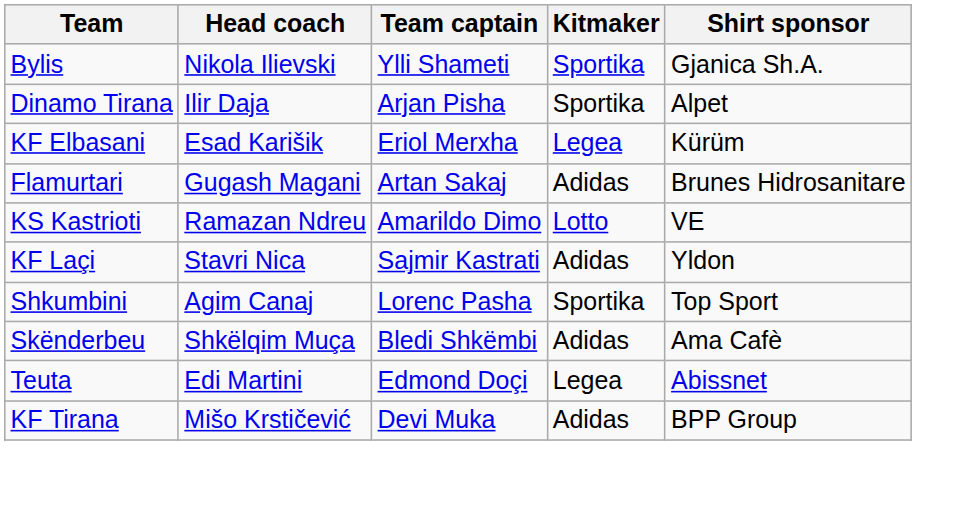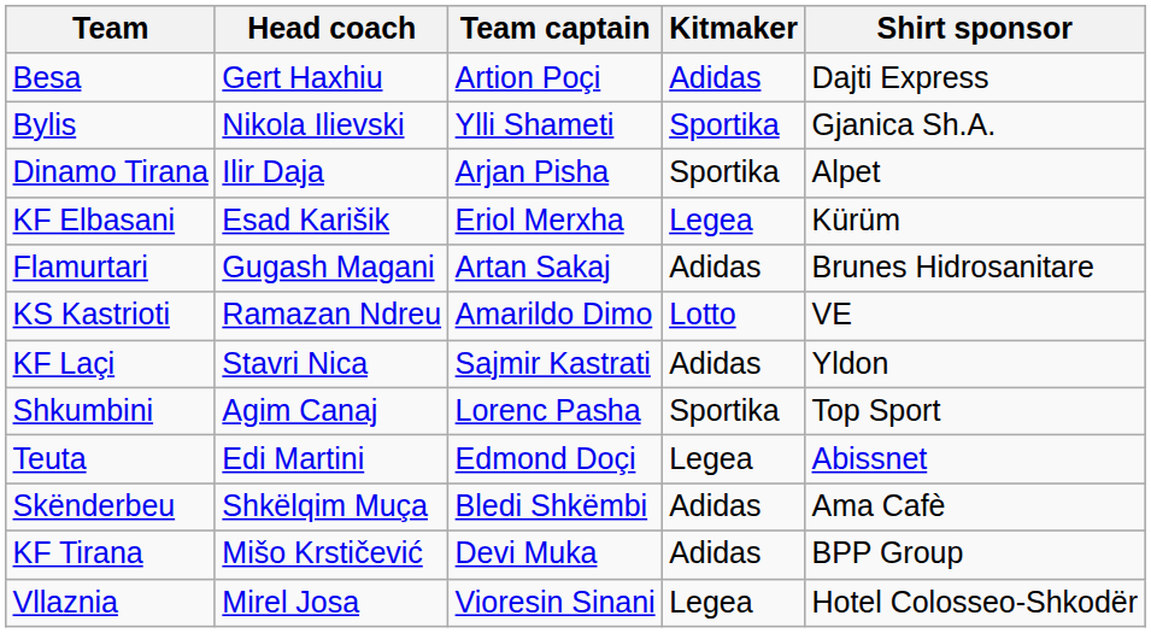+ row: Besa | Gert Haxhiu | Artion Poçi | Adidas | Dajti Express
rows swapped: Skënderbeu <-> Teuta
+ row: Vllaznia | Mirel Josa | Vioresin Sinani | Legea | Hotel Colosseo-Shkodër
